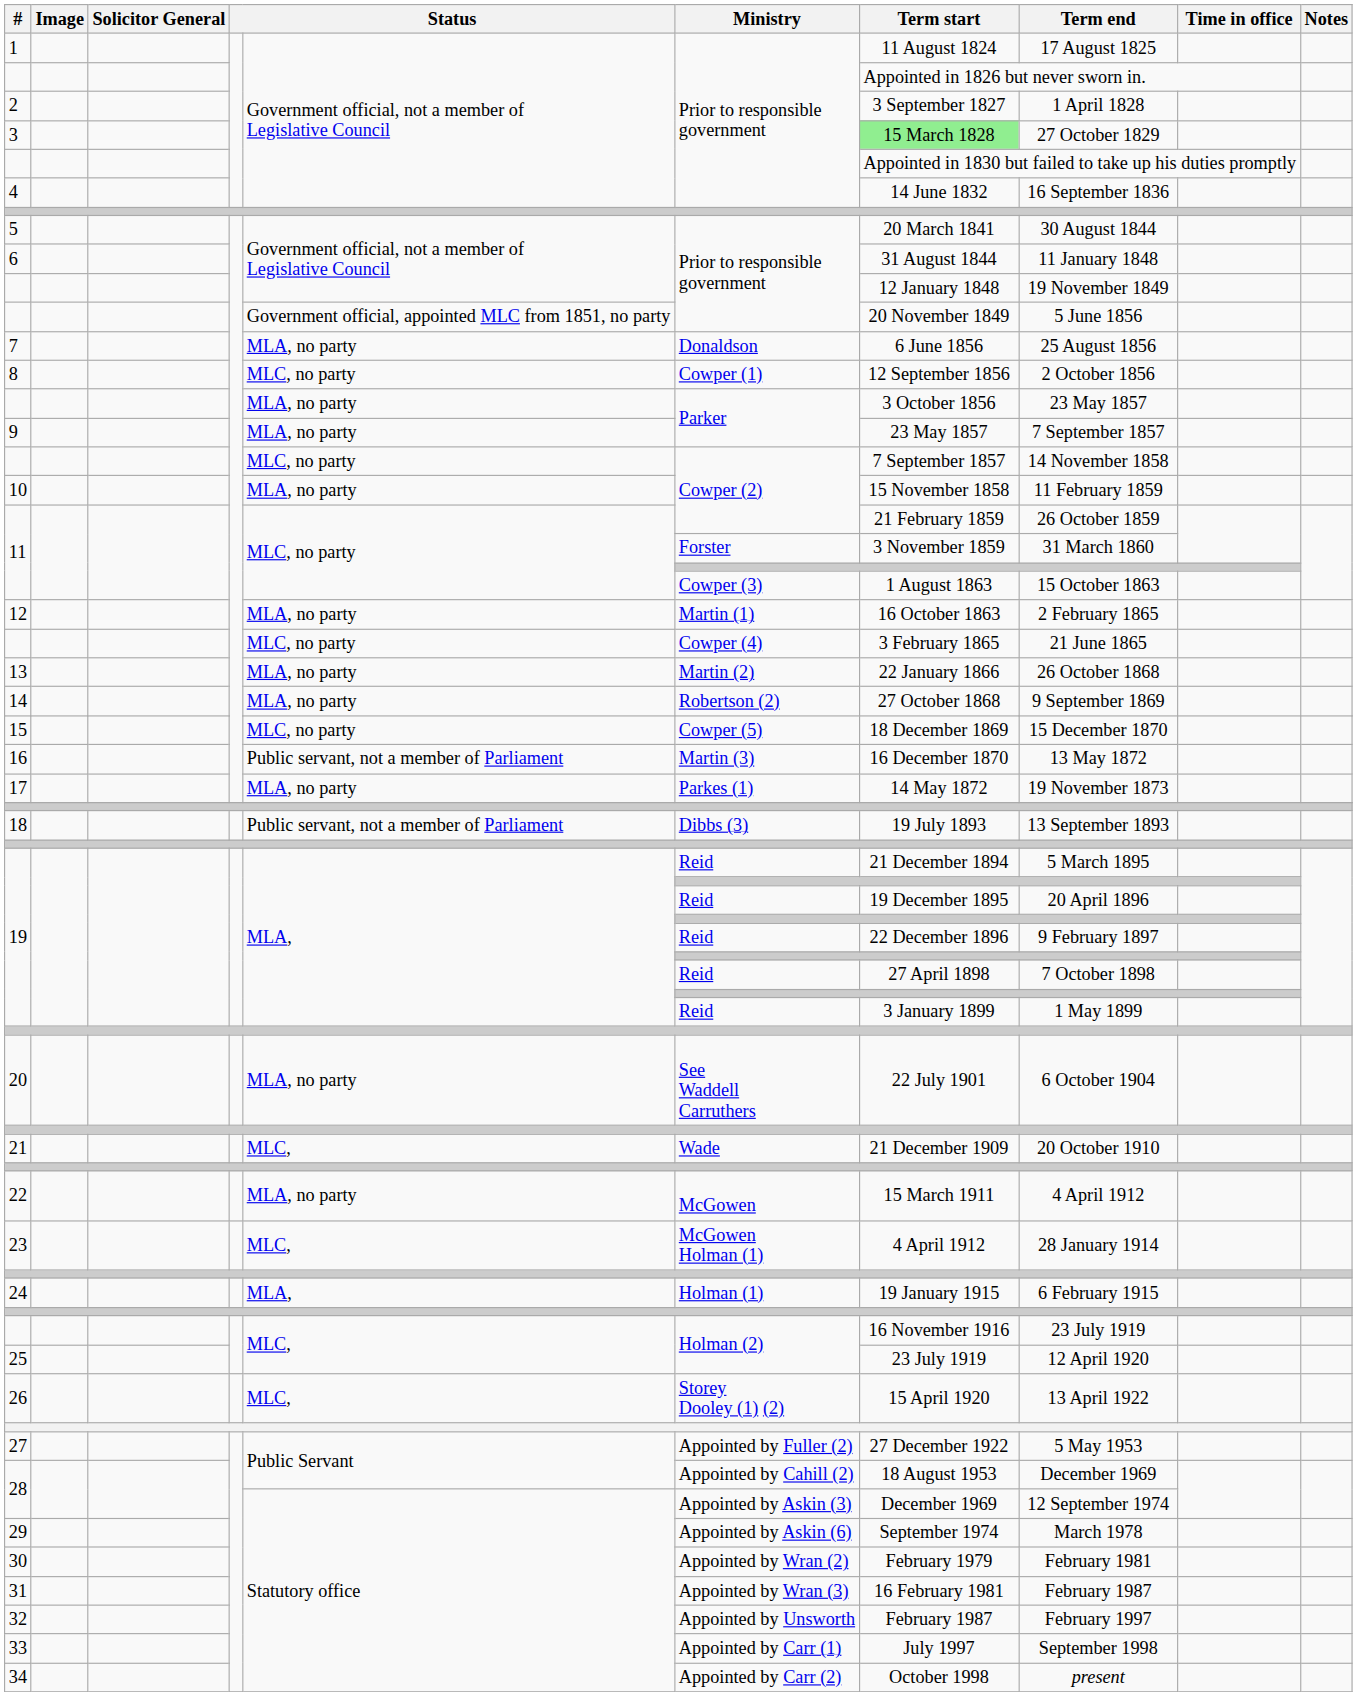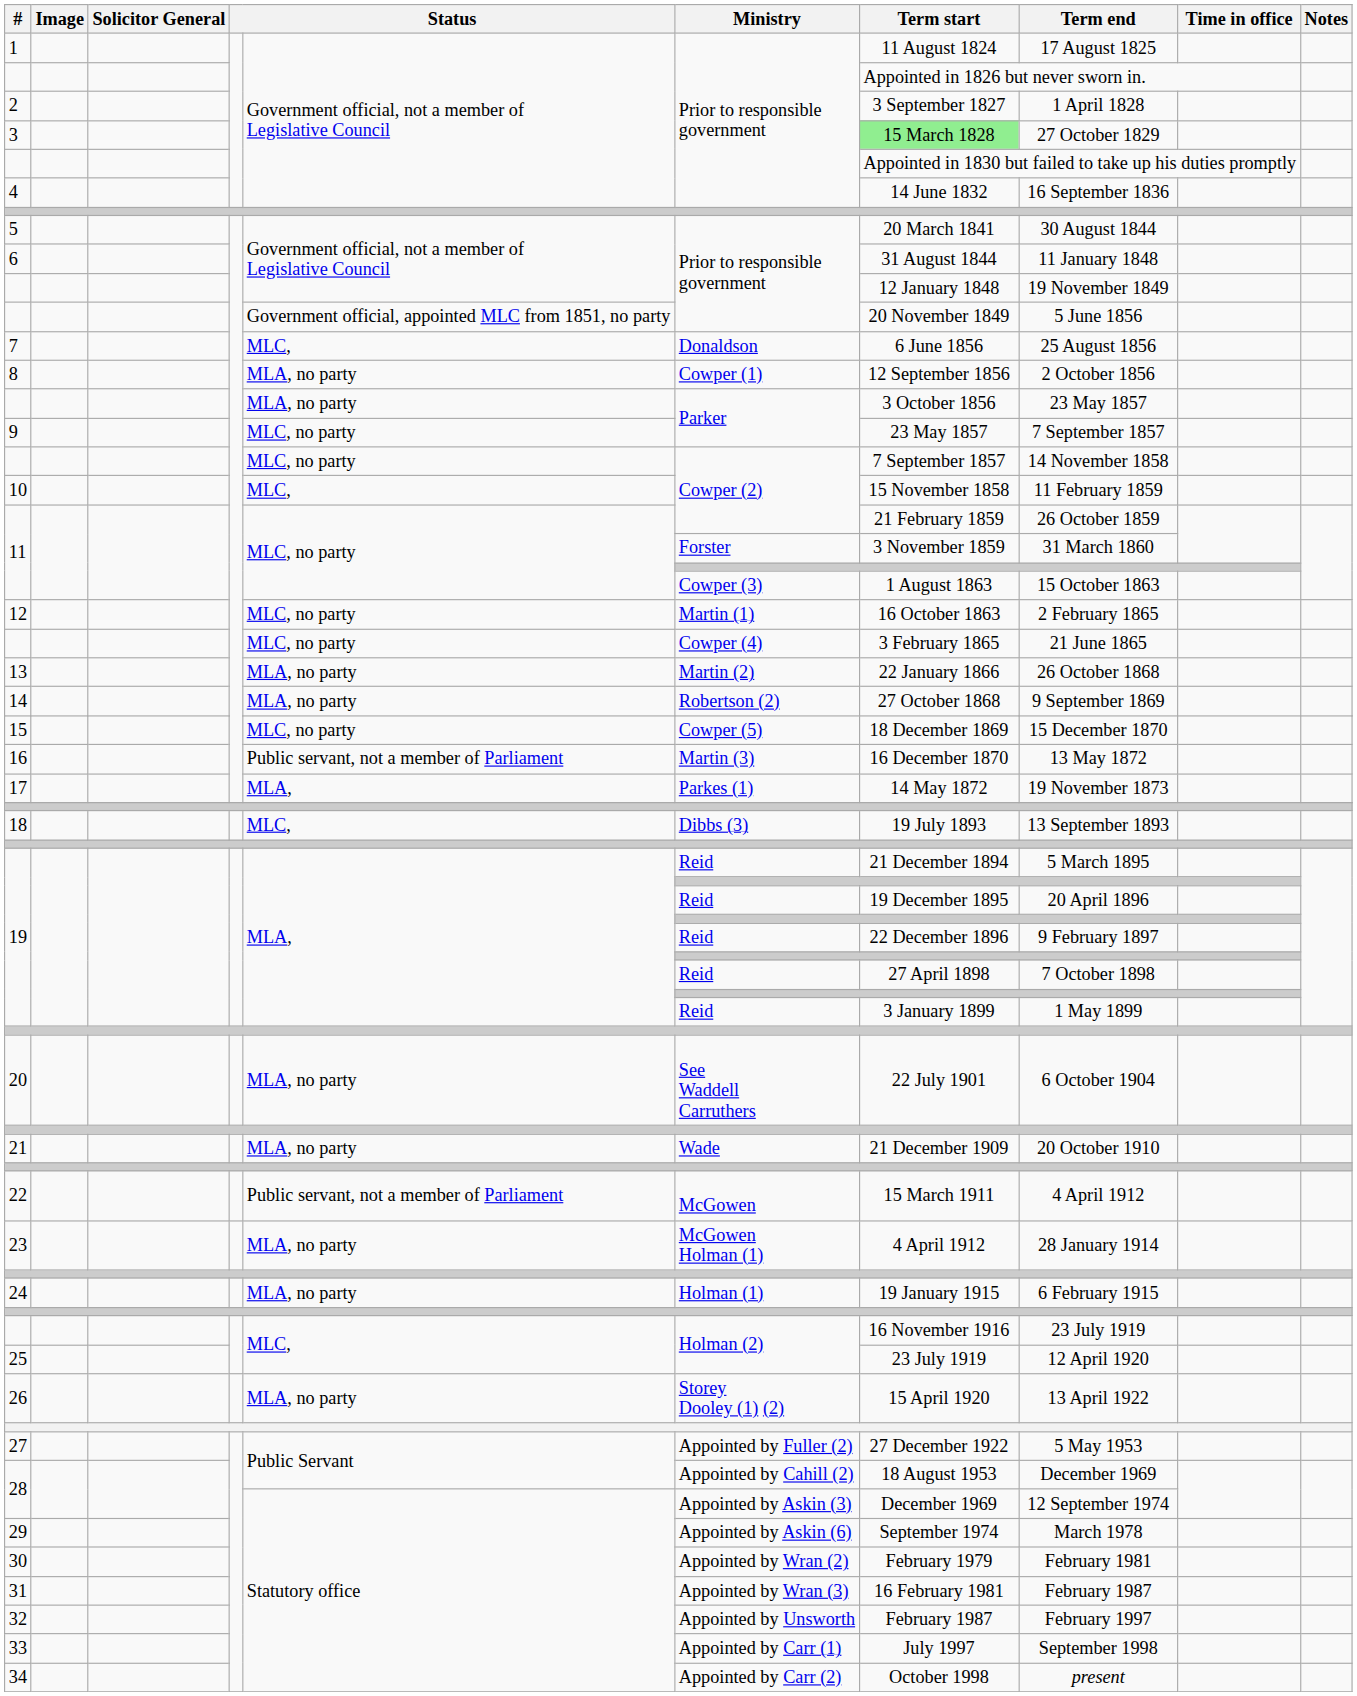7 | column 5: MLA, no party -> MLC,
8 | column 5: MLC, no party -> MLA, no party
9 | column 5: MLA, no party -> MLC, no party
10 | column 5: MLA, no party -> MLC,
12 | column 5: MLA, no party -> MLC, no party
17 | column 5: MLA, no party -> MLA,
18 | column 5: Public servant, not a member of Parliament -> MLC,
21 | column 5: MLC, -> MLA, no party
22 | column 5: MLA, no party -> Public servant, not a member of Parliament
23 | column 5: MLC, -> MLA, no party
24 | column 5: MLA, -> MLA, no party
26 | column 5: MLC, -> MLA, no party
